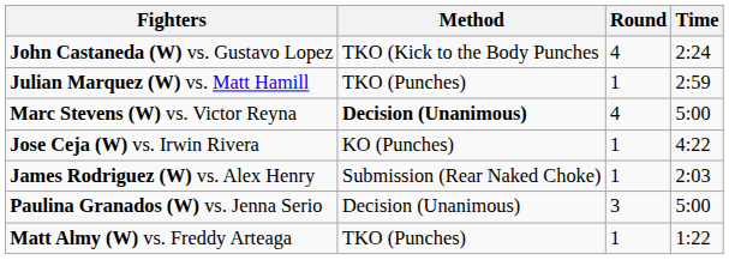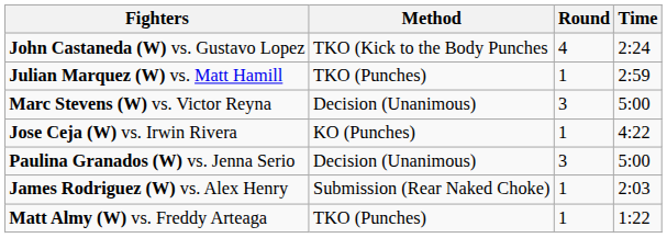Marc Stevens (W) vs. Victor Reyna | Method: bold -> normal
Marc Stevens (W) vs. Victor Reyna | Round: 4 -> 3
rows swapped: Paulina Granados (W) vs. Jenna Serio <-> James Rodriguez (W) vs. Alex Henry
